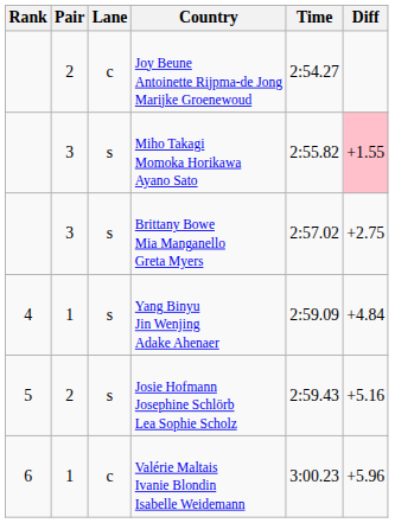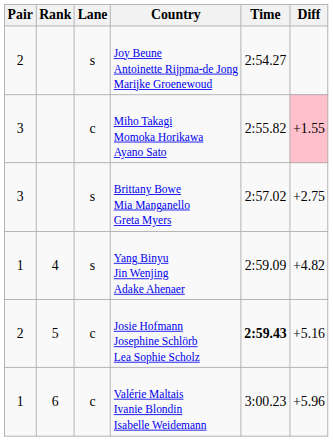columns swapped: Rank <-> Pair
Joy Beune Antoinette Rijpma-de Jong Marijke Groenewoud | Lane: c -> s
Miho Takagi Momoka Horikawa Ayano Sato | Lane: s -> c
Yang Binyu Jin Wenjing Adake Ahenaer | Diff: +4.84 -> +4.82
Josie Hofmann Josephine Schlörb Lea Sophie Scholz | Lane: s -> c
Josie Hofmann Josephine Schlörb Lea Sophie Scholz | Time: normal -> bold
